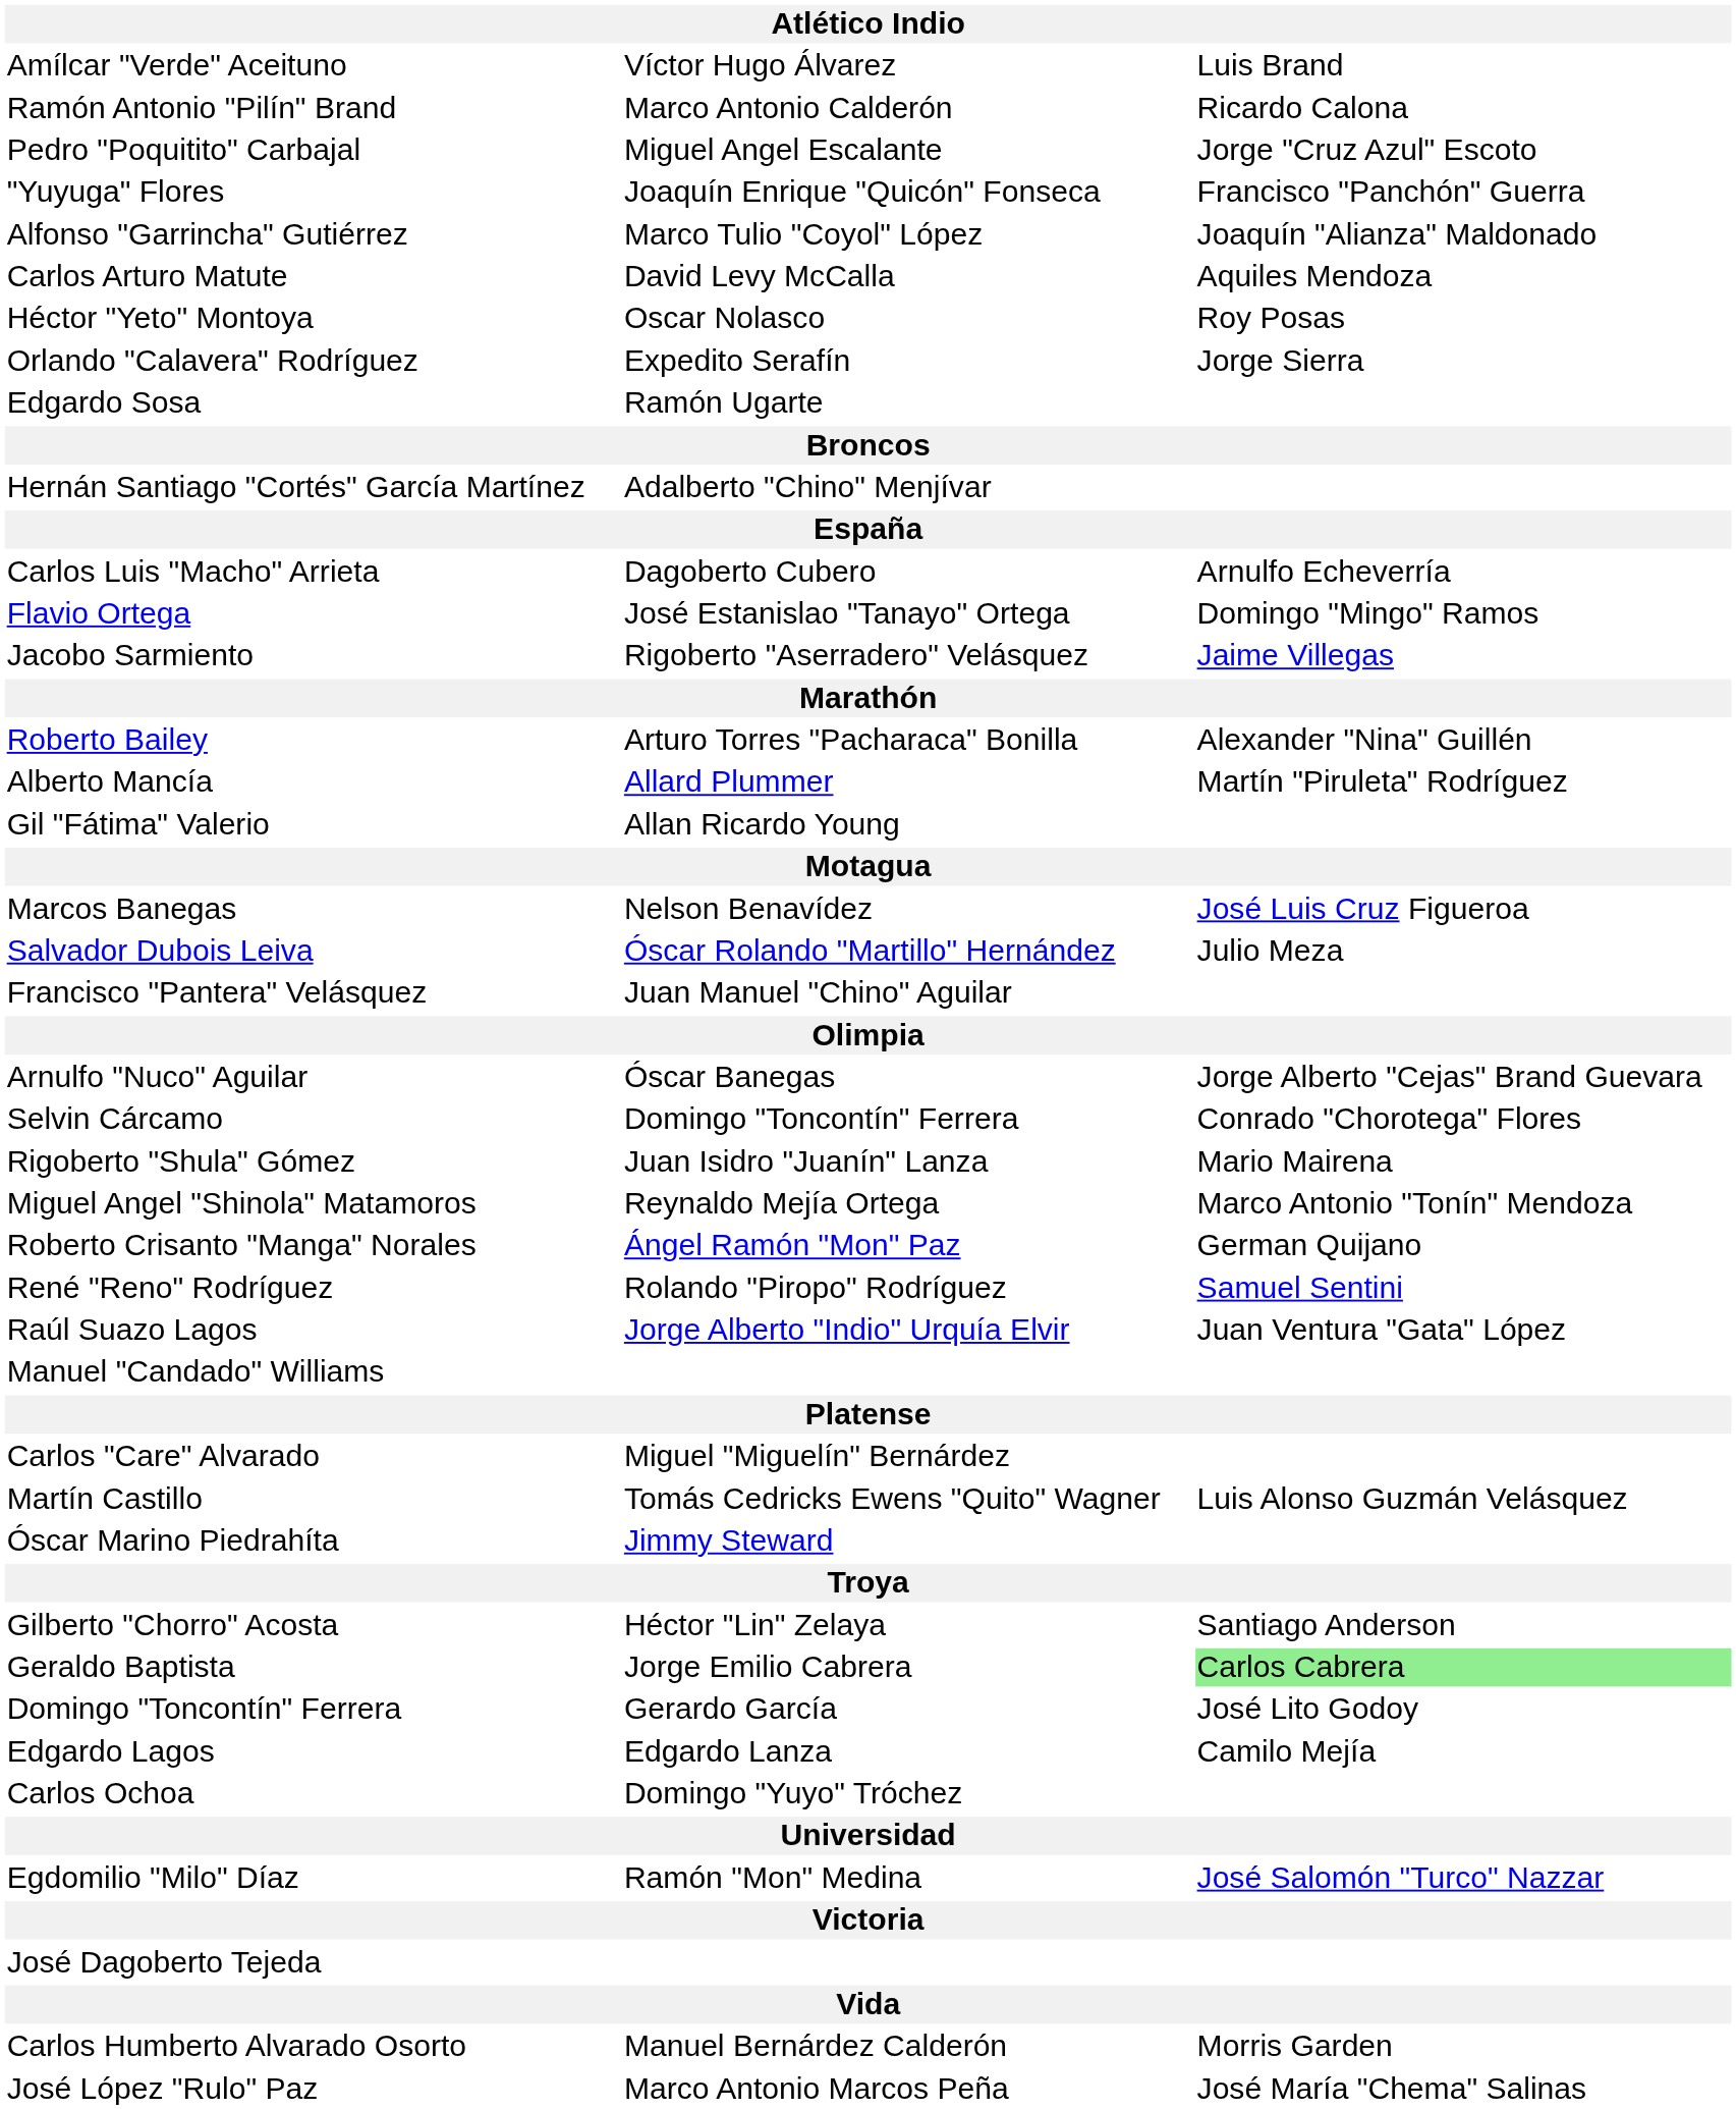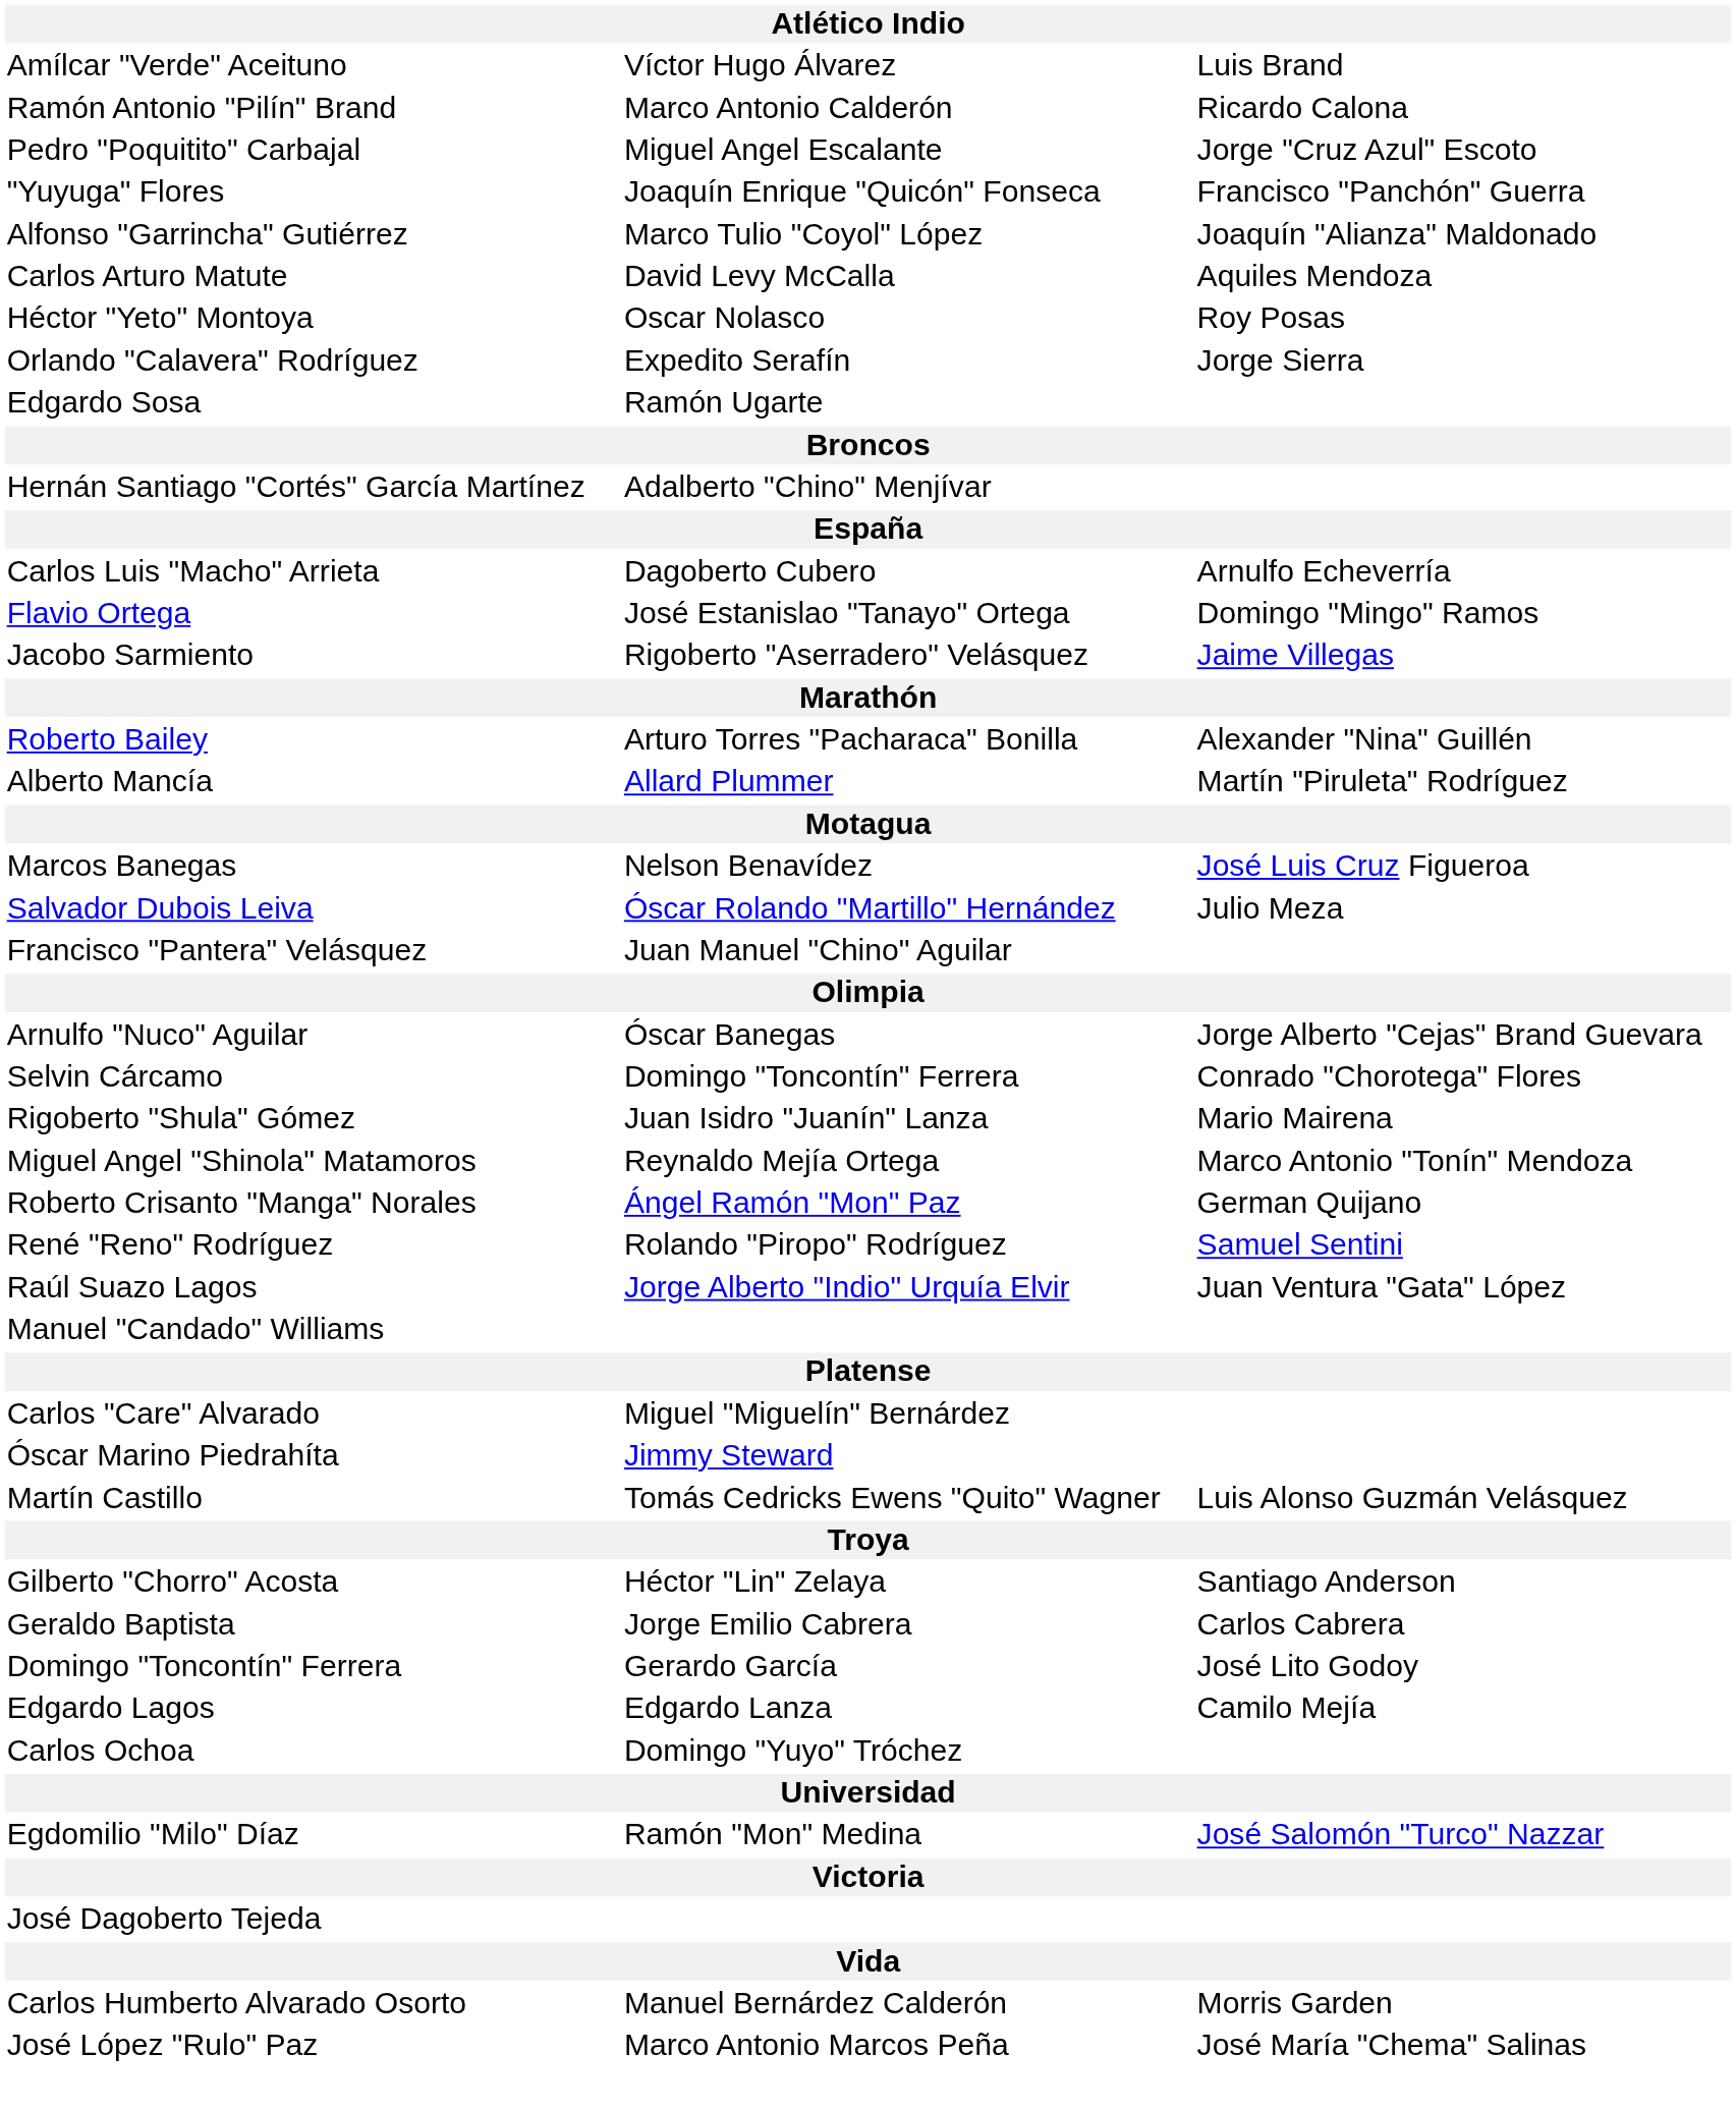- row: Gil "Fátima" Valerio | Allan Ricardo Young
rows swapped: Martín Castillo <-> Óscar Marino Piedrahíta
Geraldo Baptista | column 3: lightgreen background -> no background
